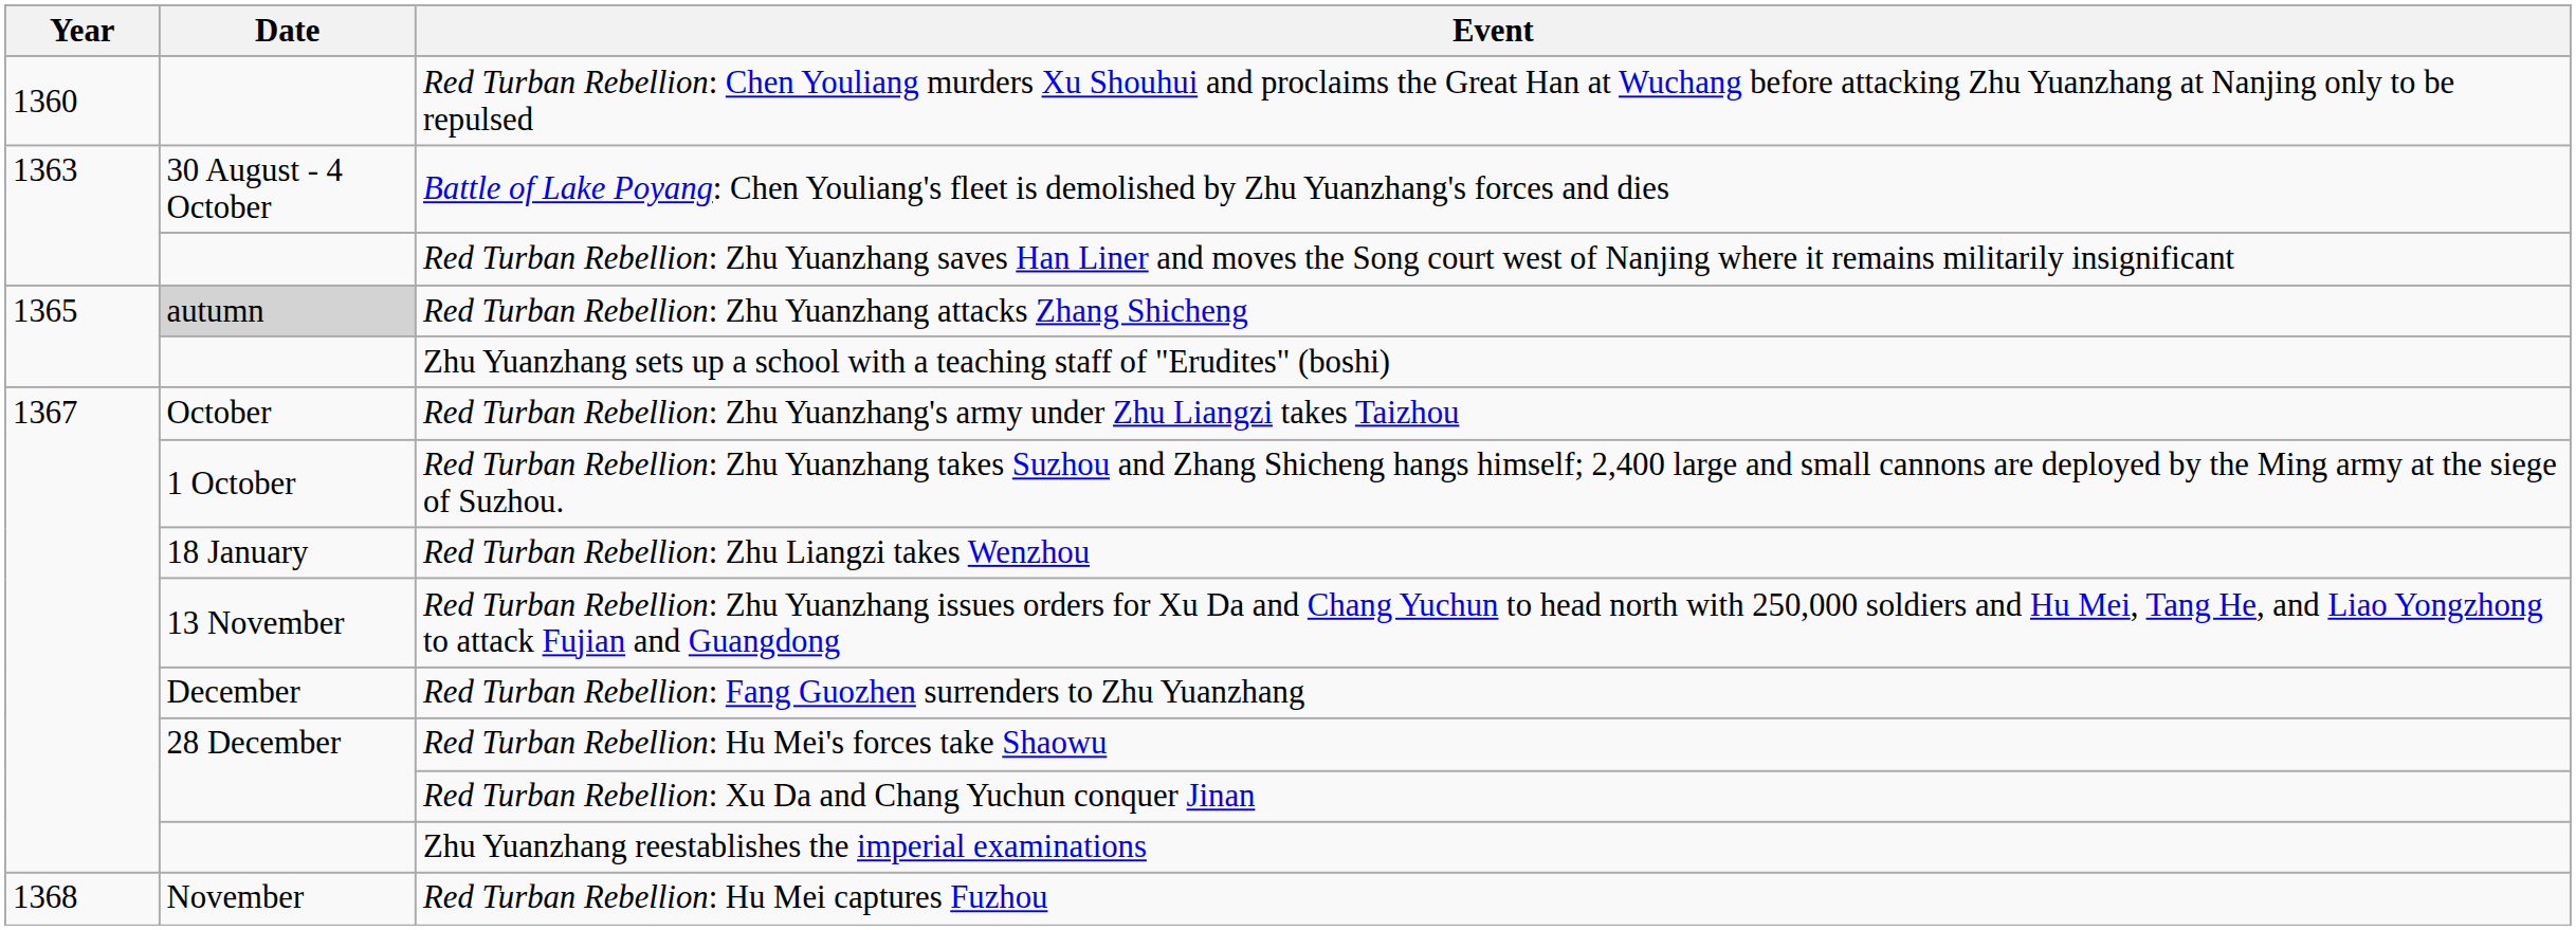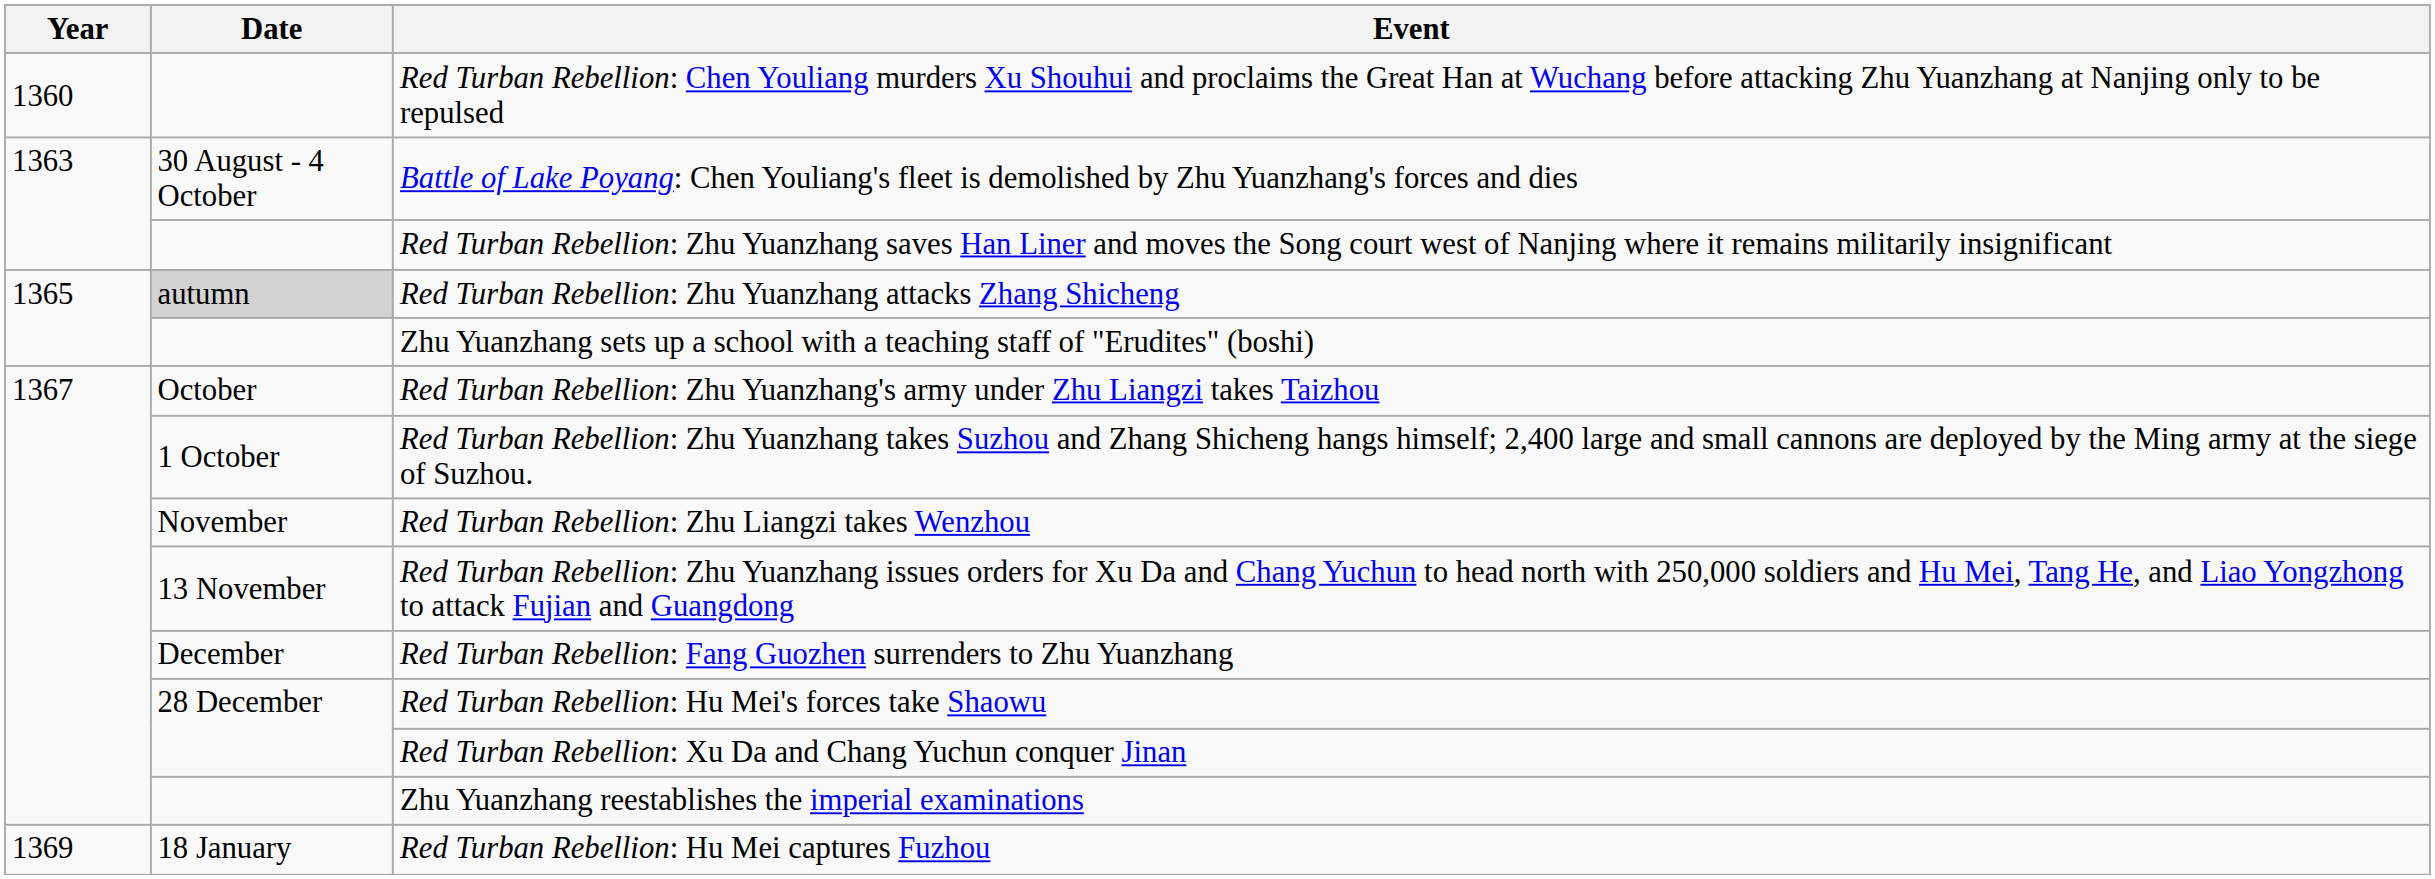Red Turban Rebellion: Zhu Liangzi takes Wenzhou | Date: 18 January -> November
Red Turban Rebellion: Hu Mei captures Fuzhou | Year: 1368 -> 1369
Red Turban Rebellion: Hu Mei captures Fuzhou | Date: November -> 18 January
